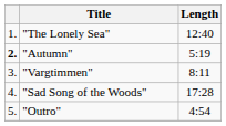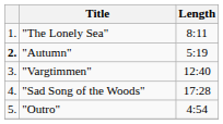"The Lonely Sea" | Length: 12:40 -> 8:11
"Vargtimmen" | Length: 8:11 -> 12:40
